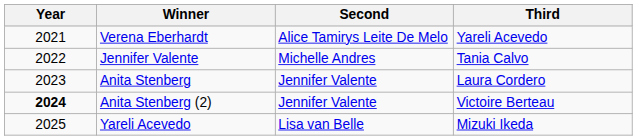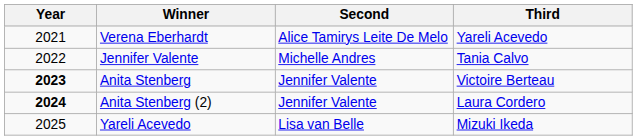Anita Stenberg | Year: normal -> bold
Anita Stenberg | Third: Laura Cordero -> Victoire Berteau
Anita Stenberg (2) | Third: Victoire Berteau -> Laura Cordero
